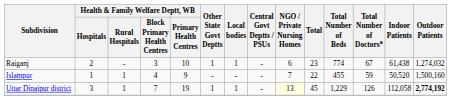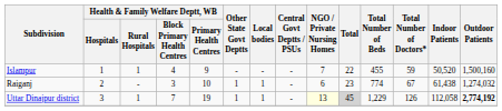rows swapped: Raiganj <-> Islampur
Uttar Dinajpur district | Total: no background -> lightgrey background
